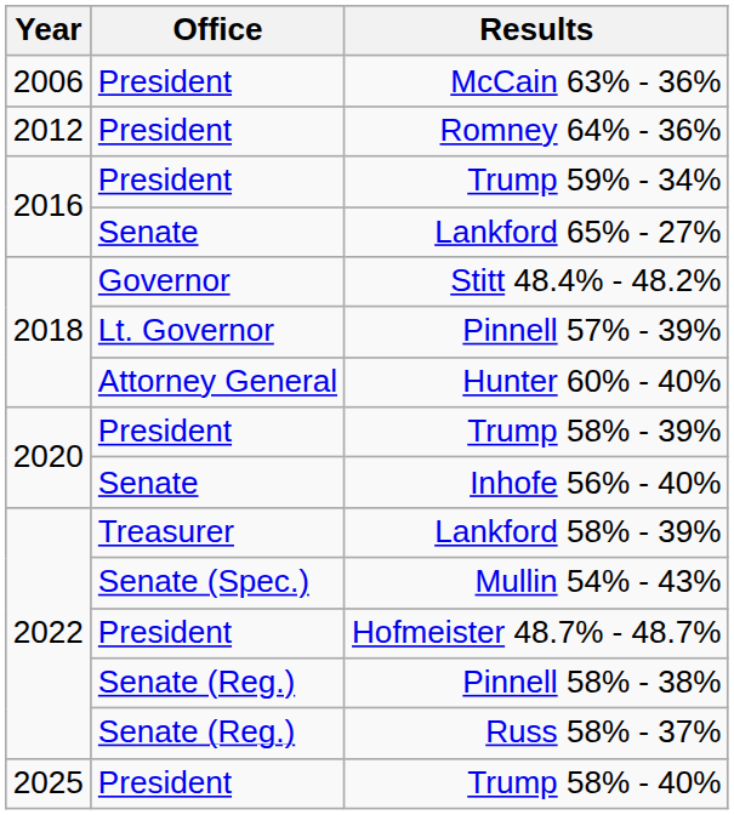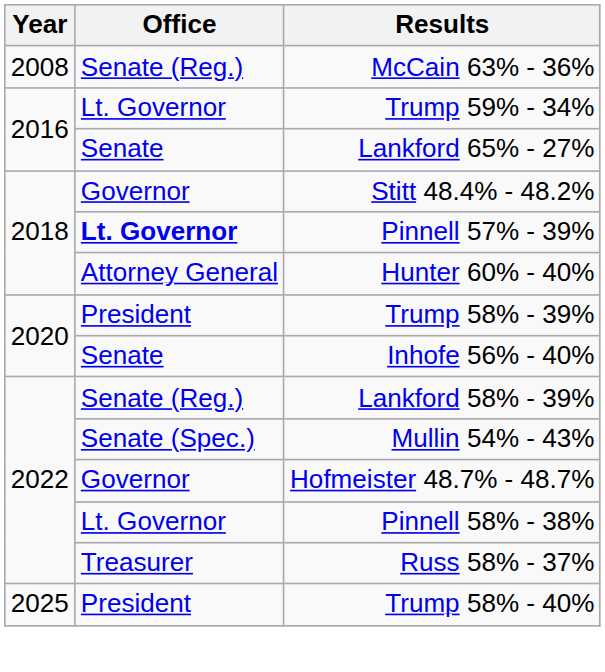McCain 63% - 36% | Year: 2006 -> 2008
McCain 63% - 36% | Office: President -> Senate (Reg.)
- row: 2012 | President | Romney 64% - 36%
Trump 59% - 34% | Office: President -> Lt. Governor
Pinnell 57% - 39% | Office: normal -> bold
Lankford 58% - 39% | Office: Treasurer -> Senate (Reg.)
Hofmeister 48.7% - 48.7% | Office: President -> Governor
Pinnell 58% - 38% | Office: Senate (Reg.) -> Lt. Governor
Russ 58% - 37% | Office: Senate (Reg.) -> Treasurer
